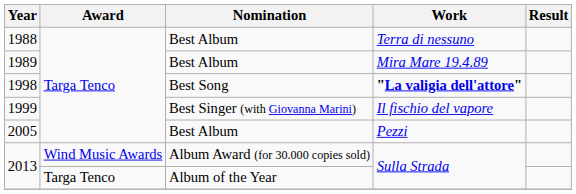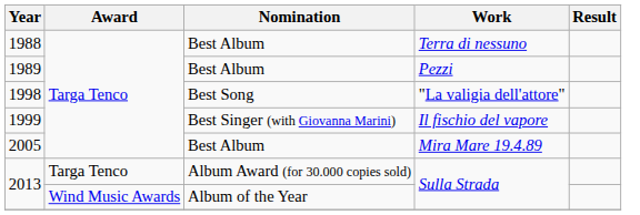1989 | Work: Mira Mare 19.4.89 -> Pezzi
1998 | Work: bold -> normal
2005 | Work: Pezzi -> Mira Mare 19.4.89
2013 / Album Award (for 30.000 copies sold) | Award: Wind Music Awards -> Targa Tenco
2013 / Album of the Year | Award: Targa Tenco -> Wind Music Awards
